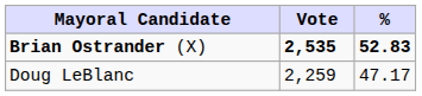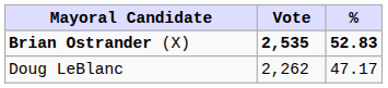Doug LeBlanc | Vote: 2,259 -> 2,262
